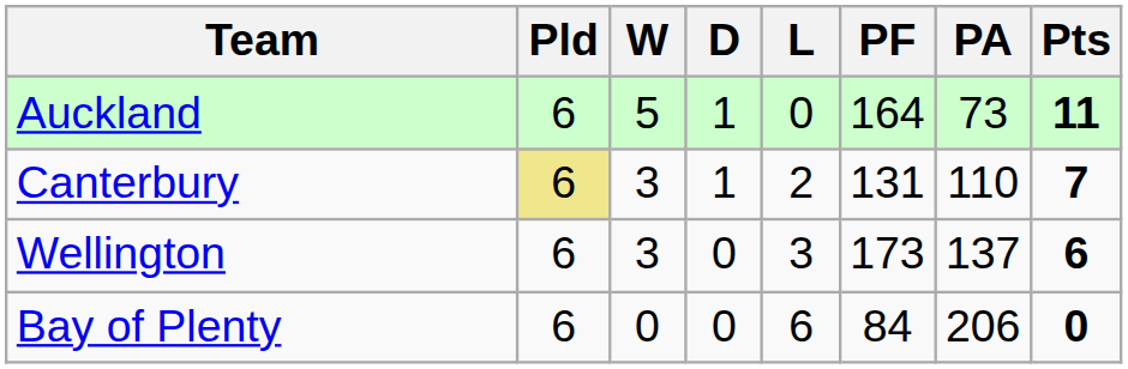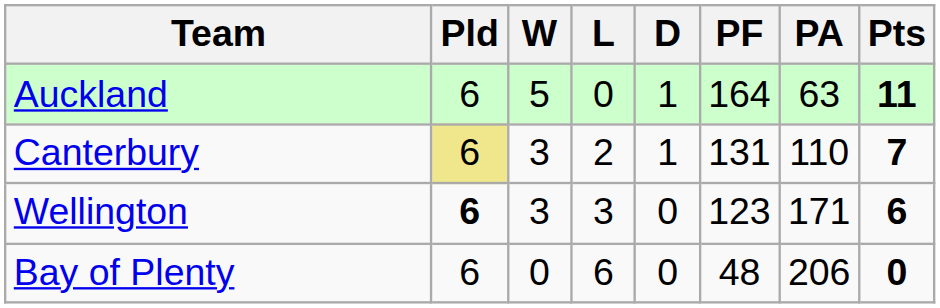columns swapped: D <-> L
Auckland | PA: 73 -> 63
Wellington | Pld: normal -> bold
Wellington | PF: 173 -> 123
Wellington | PA: 137 -> 171
Bay of Plenty | PF: 84 -> 48
